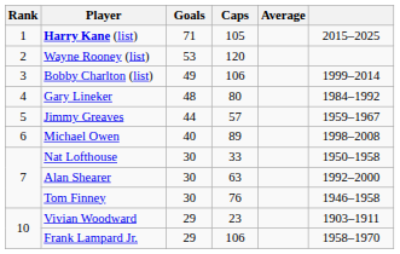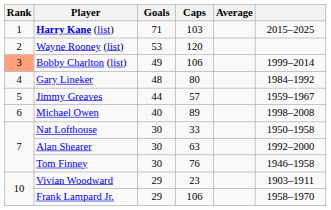Harry Kane (list) | Caps: 105 -> 103
Bobby Charlton (list) | Rank: no background -> lightsalmon background
